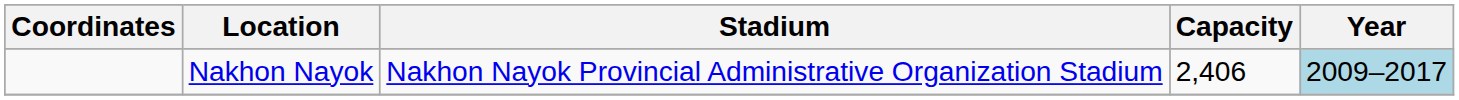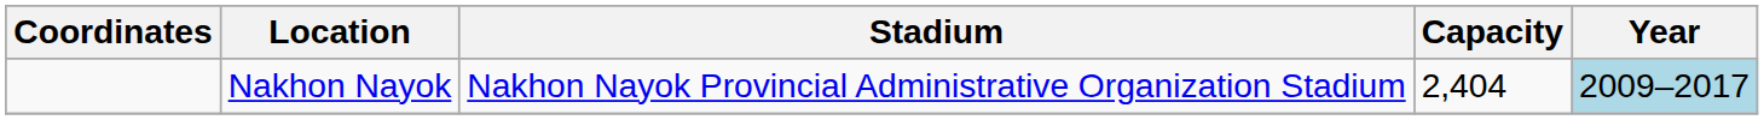Nakhon Nayok | Capacity: 2,406 -> 2,404
